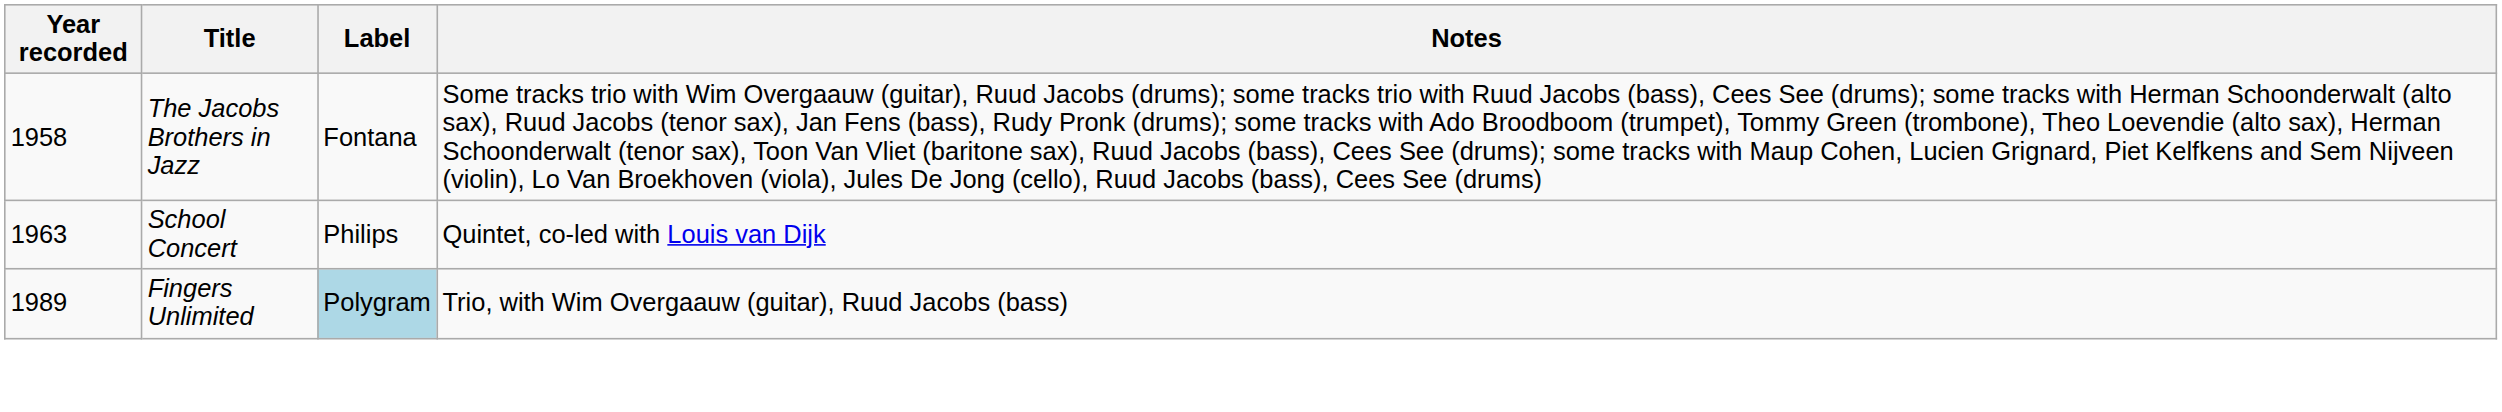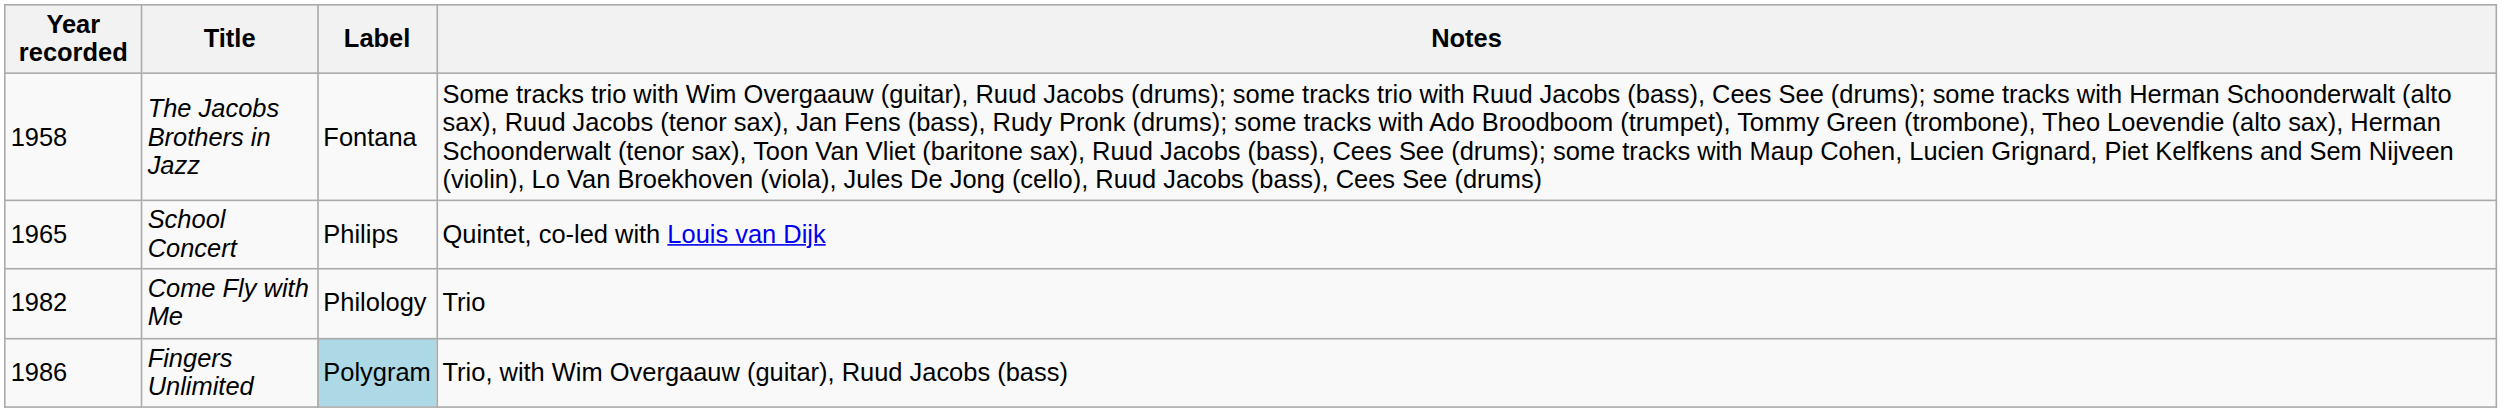School Concert | Year recorded: 1963 -> 1965
+ row: 1982 | Come Fly with Me | Philology | Trio
Fingers Unlimited | Year recorded: 1989 -> 1986
